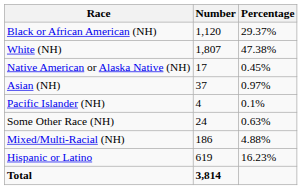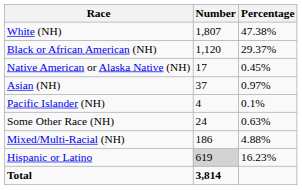rows swapped: White (NH) <-> Black or African American (NH)
Hispanic or Latino | Number: no background -> lightgrey background
